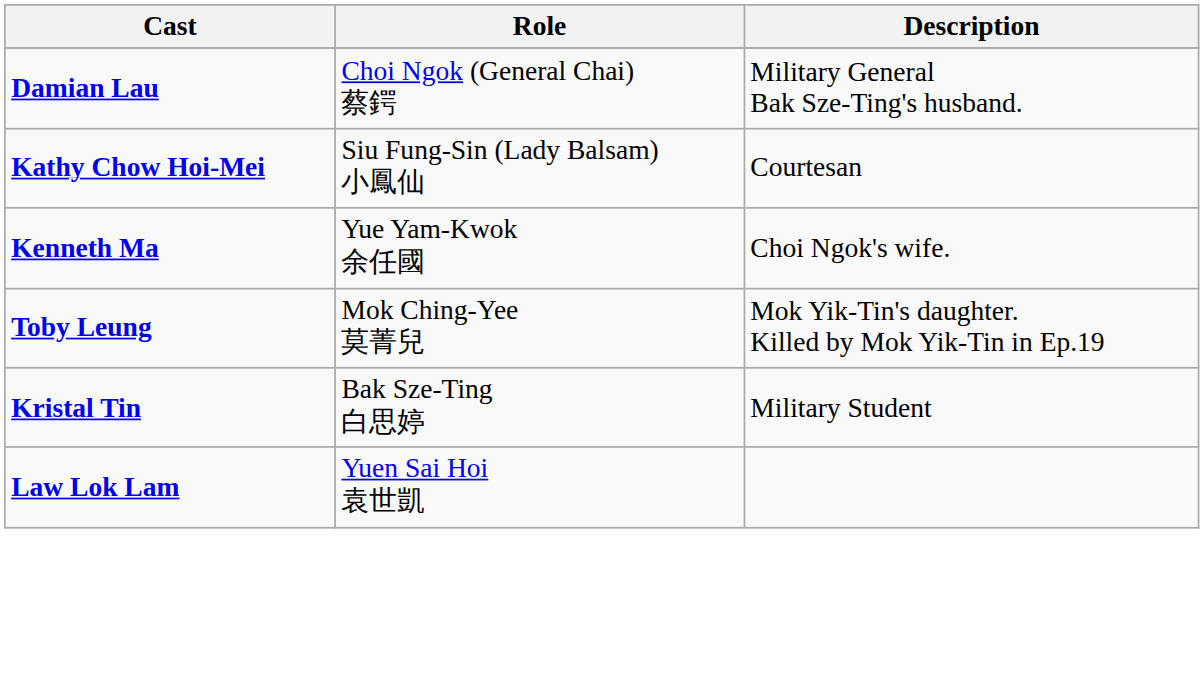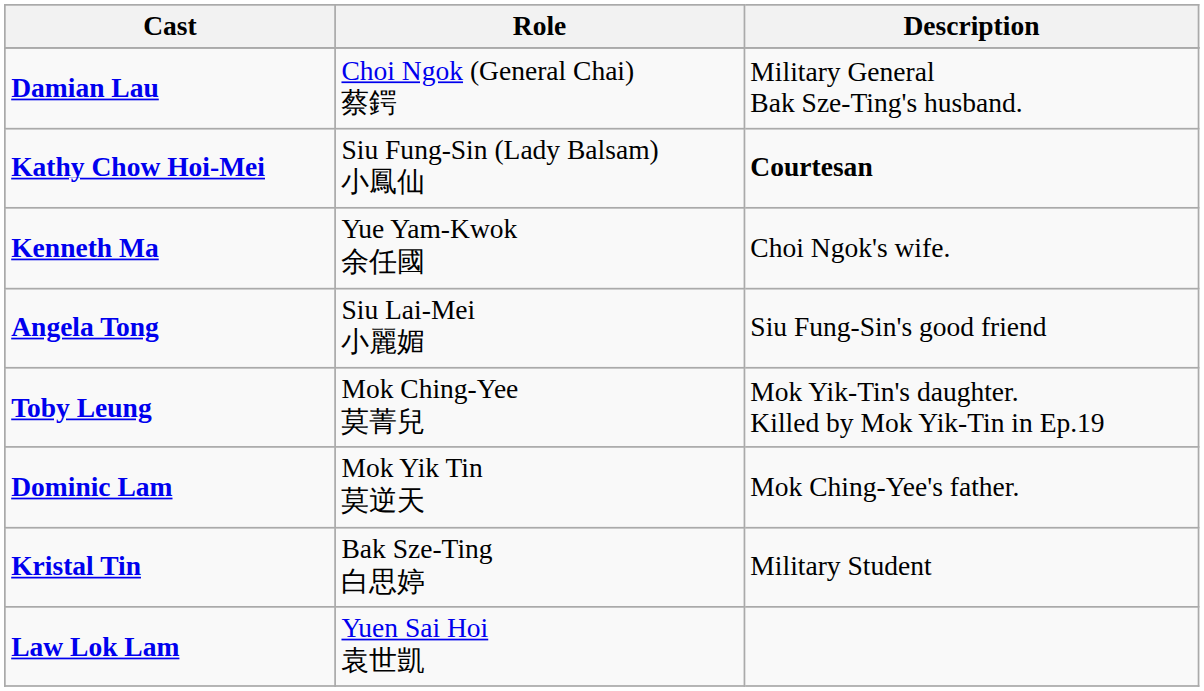Kathy Chow Hoi-Mei | Description: normal -> bold
+ row: Angela Tong | Siu Lai-Mei 小麗媚 | Siu Fung-Sin's good friend
+ row: Dominic Lam | Mok Yik Tin 莫逆天 | Mok Ching-Yee's father.
